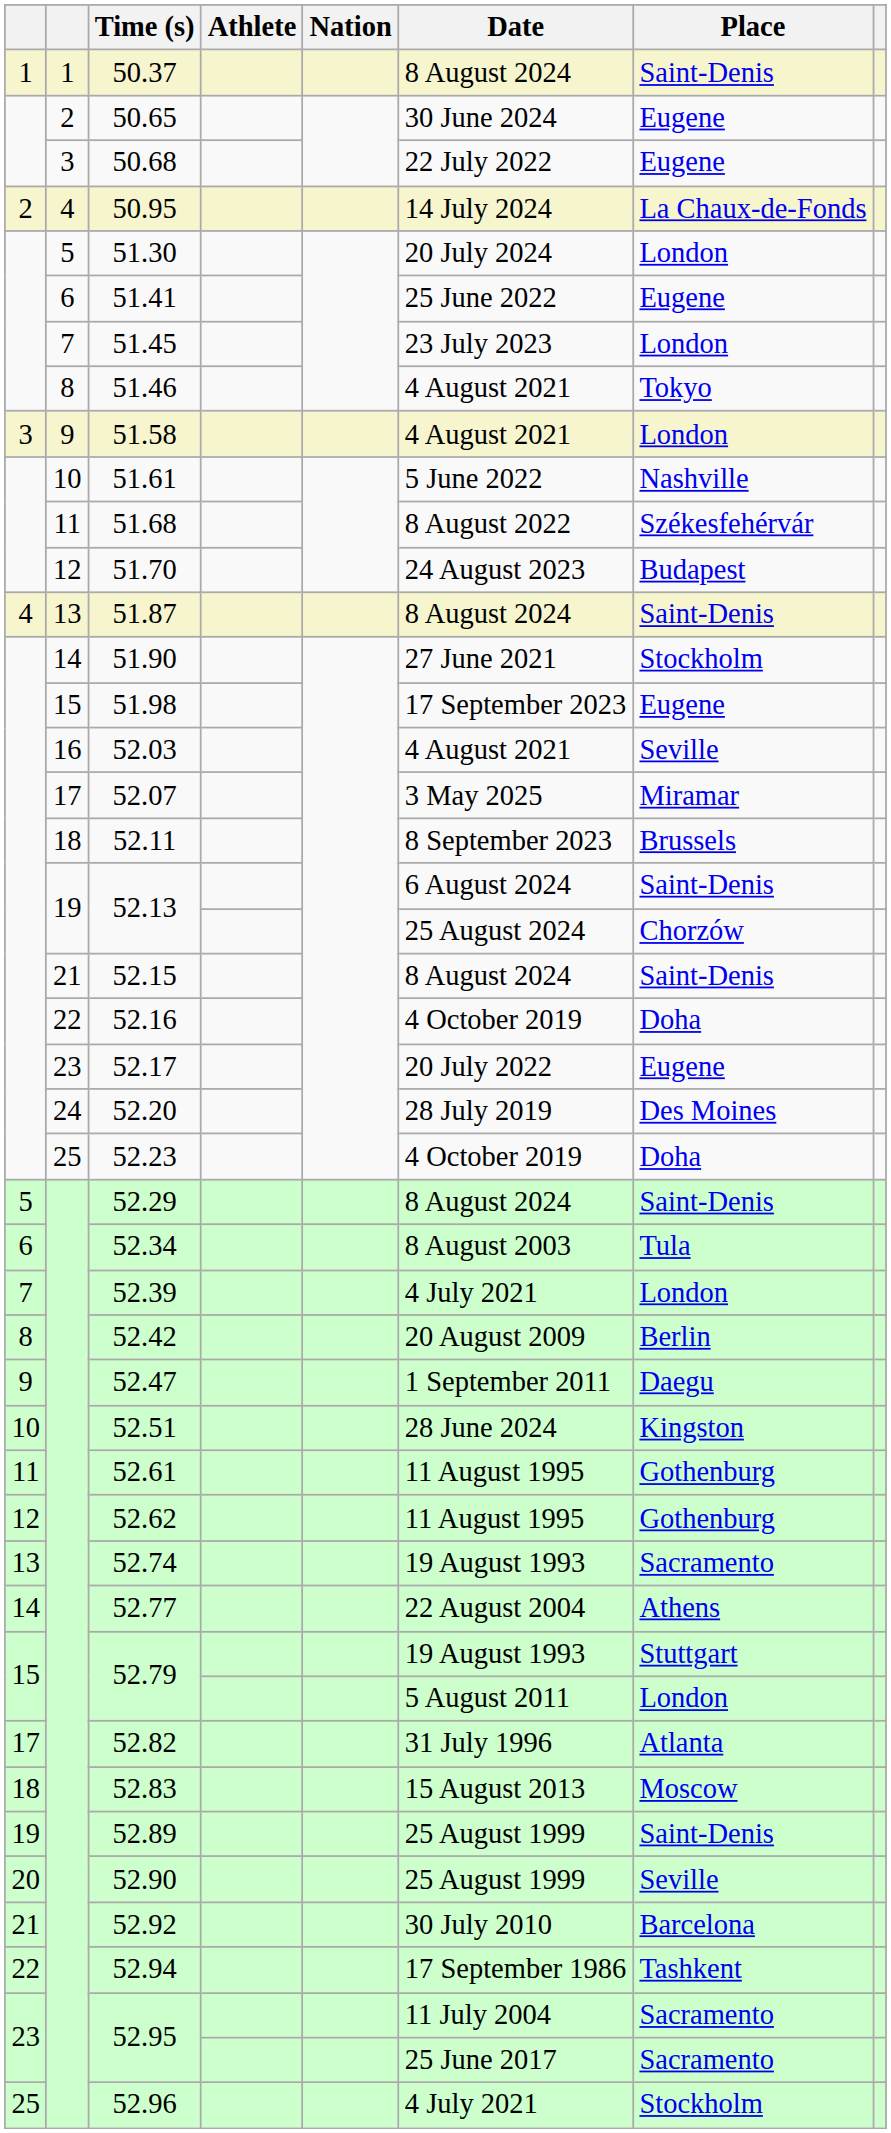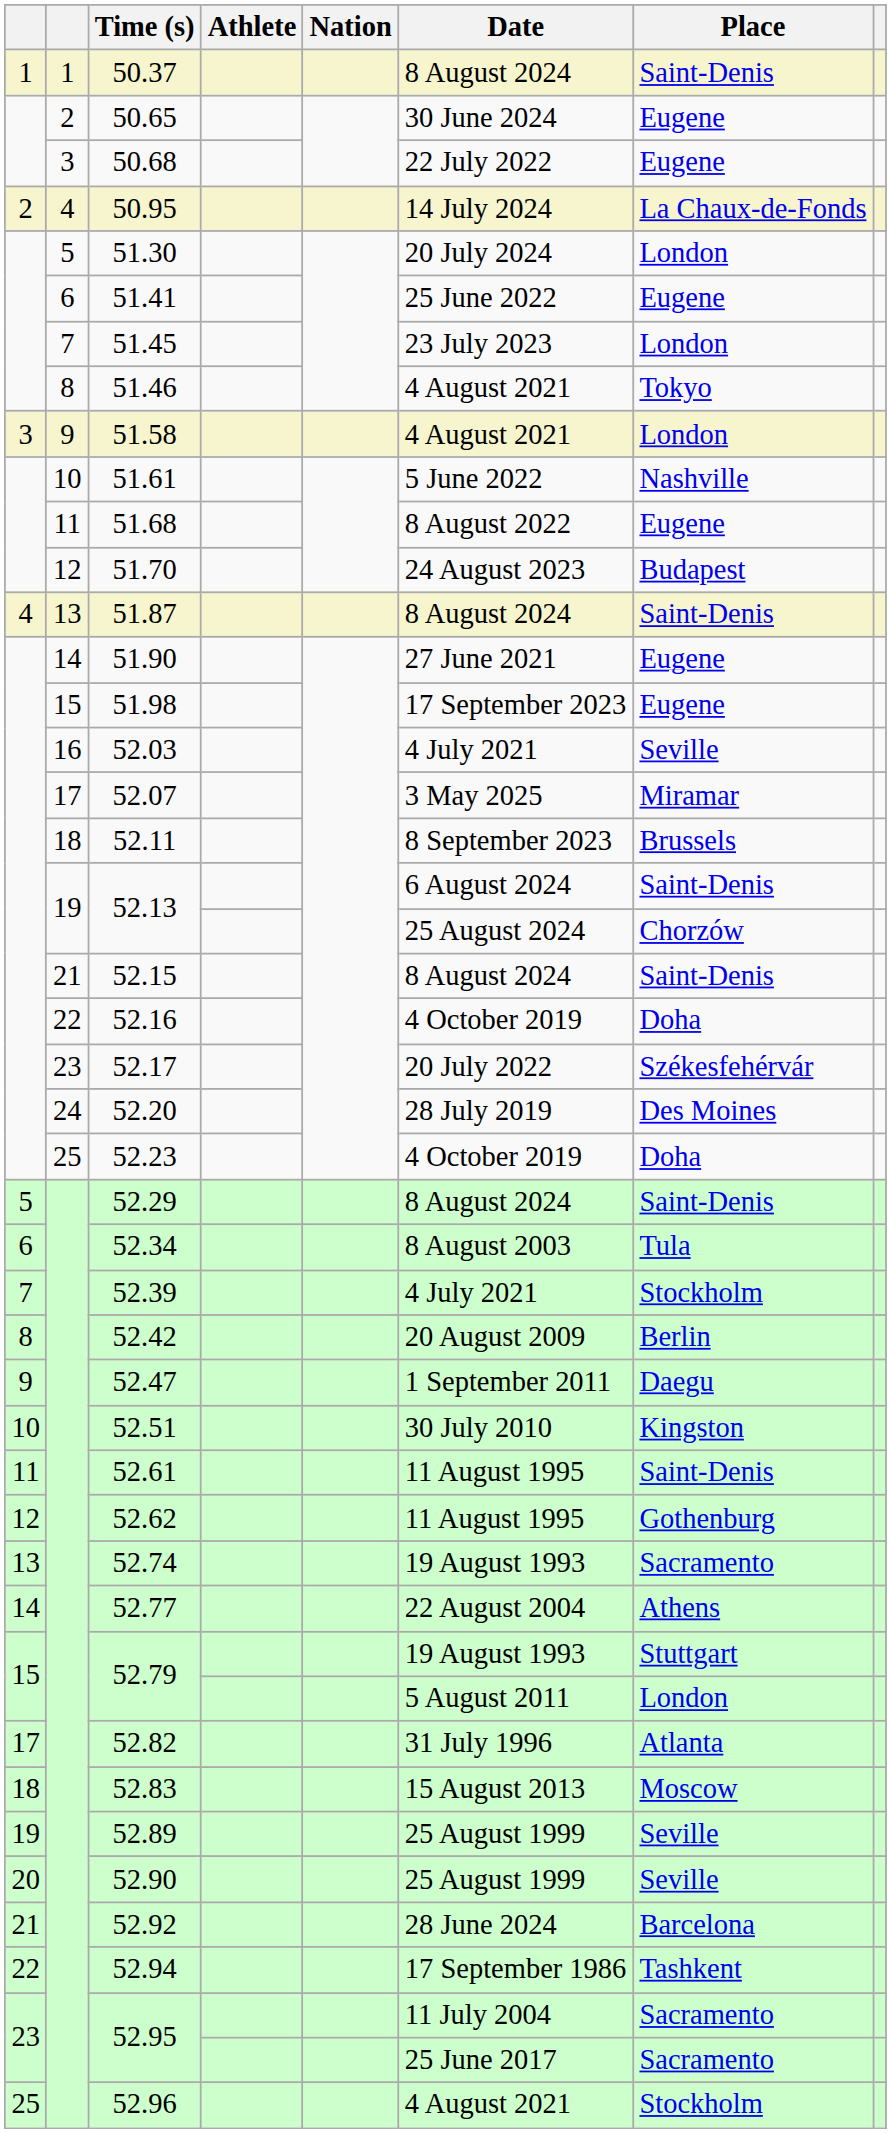51.68 | Place: Székesfehérvár -> Eugene
51.90 | Place: Stockholm -> Eugene
52.03 | Date: 4 August 2021 -> 4 July 2021
52.17 | Place: Eugene -> Székesfehérvár
52.39 | Place: London -> Stockholm
52.51 | Date: 28 June 2024 -> 30 July 2010
52.61 | Place: Gothenburg -> Saint-Denis
52.89 | Place: Saint-Denis -> Seville
52.92 | Date: 30 July 2010 -> 28 June 2024
52.96 | Date: 4 July 2021 -> 4 August 2021
